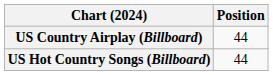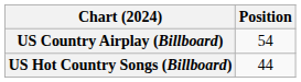US Country Airplay (Billboard) | Position: 44 -> 54
